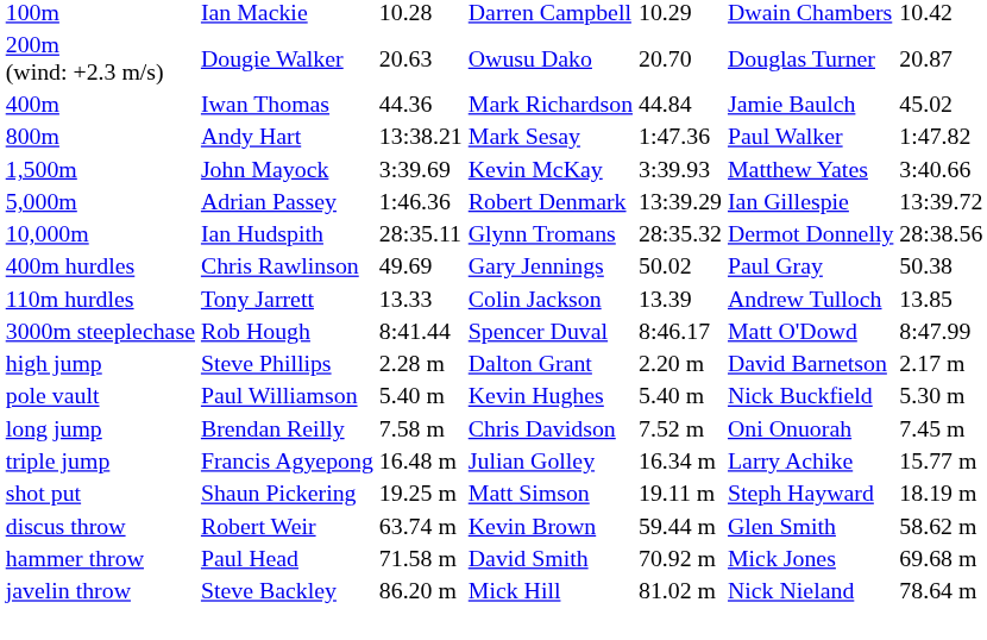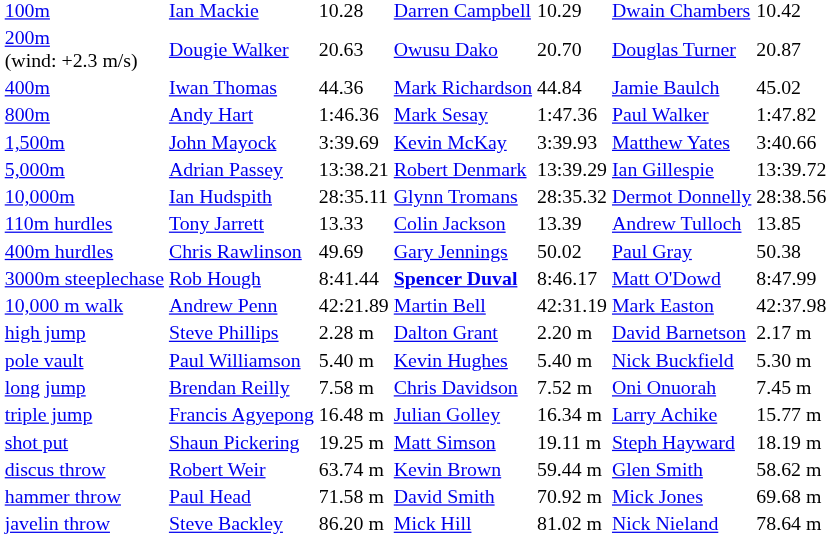800m | column 3: 13:38.21 -> 1:46.36
5,000m | column 3: 1:46.36 -> 13:38.21
rows swapped: 110m hurdles <-> 400m hurdles
3000m steeplechase | column 4: normal -> bold
+ row: 10,000 m walk | Andrew Penn | 42:21.89 | Martin Bell | 42:31.19 | Mark Easton | 42:37.98
